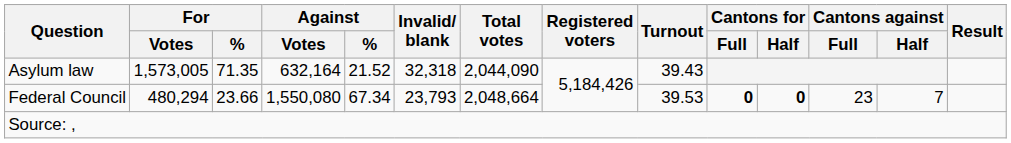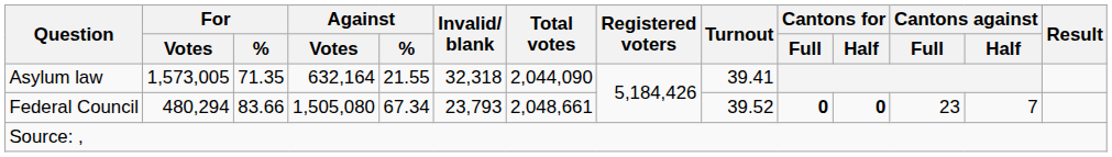Asylum law | Against / %: 21.52 -> 21.55
Asylum law | Turnout: 39.43 -> 39.41
Federal Council | For / %: 23.66 -> 83.66
Federal Council | Against / Votes: 1,550,080 -> 1,505,080
Federal Council | Total votes: 2,048,664 -> 2,048,661
Federal Council | Turnout: 39.53 -> 39.52
